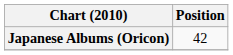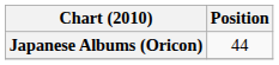Japanese Albums (Oricon) | Position: 42 -> 44
